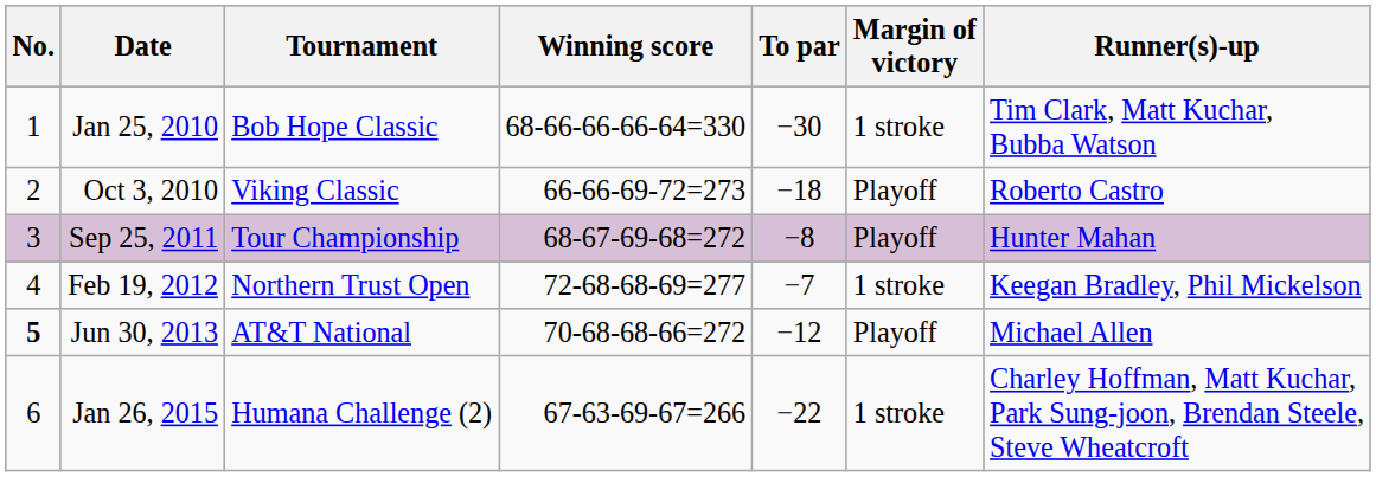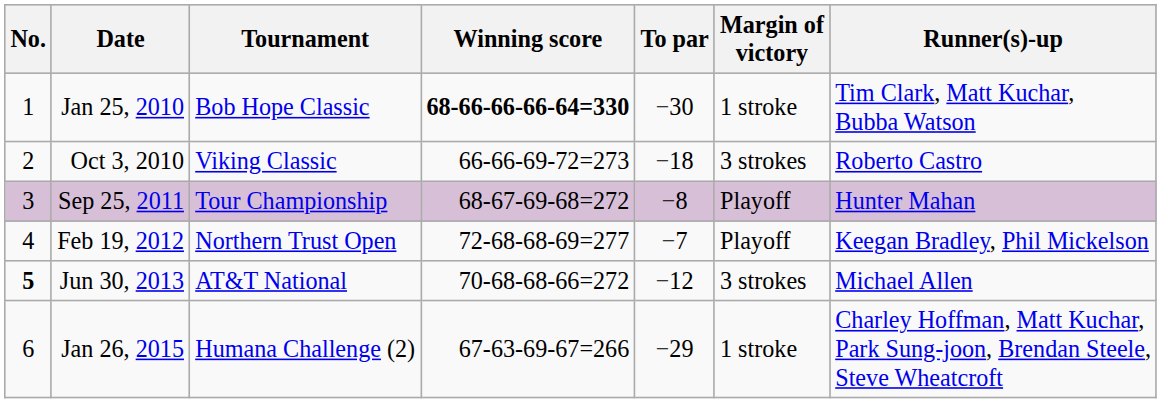Jan 25, 2010 | Winning score: normal -> bold
Oct 3, 2010 | Margin of victory: Playoff -> 3 strokes
Feb 19, 2012 | Margin of victory: 1 stroke -> Playoff
Jun 30, 2013 | Margin of victory: Playoff -> 3 strokes
Jan 26, 2015 | To par: −22 -> −29
